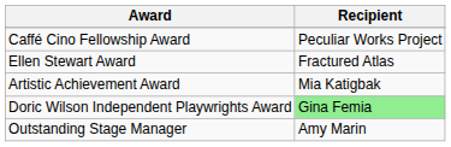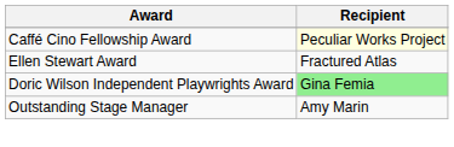Caffé Cino Fellowship Award | Recipient: no background -> lightyellow background
- row: Artistic Achievement Award | Mia Katigbak
